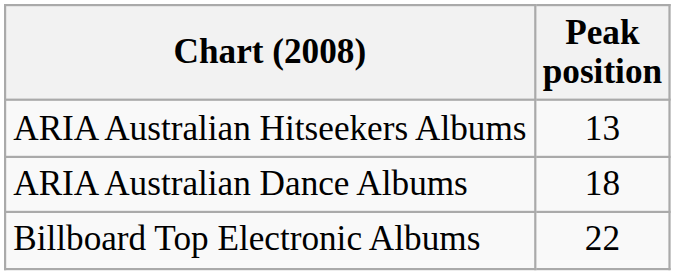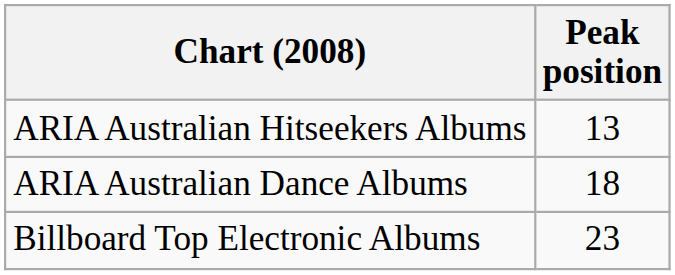Billboard Top Electronic Albums | Peak position: 22 -> 23
